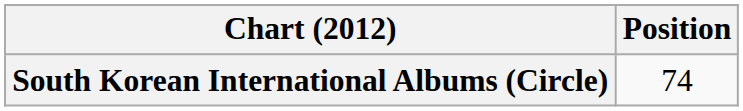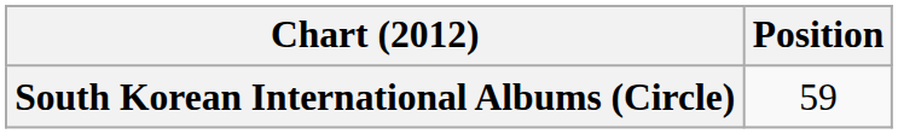South Korean International Albums (Circle) | Position: 74 -> 59
